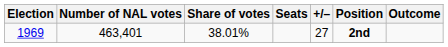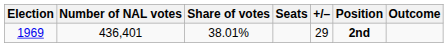1969 | Number of NAL votes: 463,401 -> 436,401
1969 | +/–: 27 -> 29
